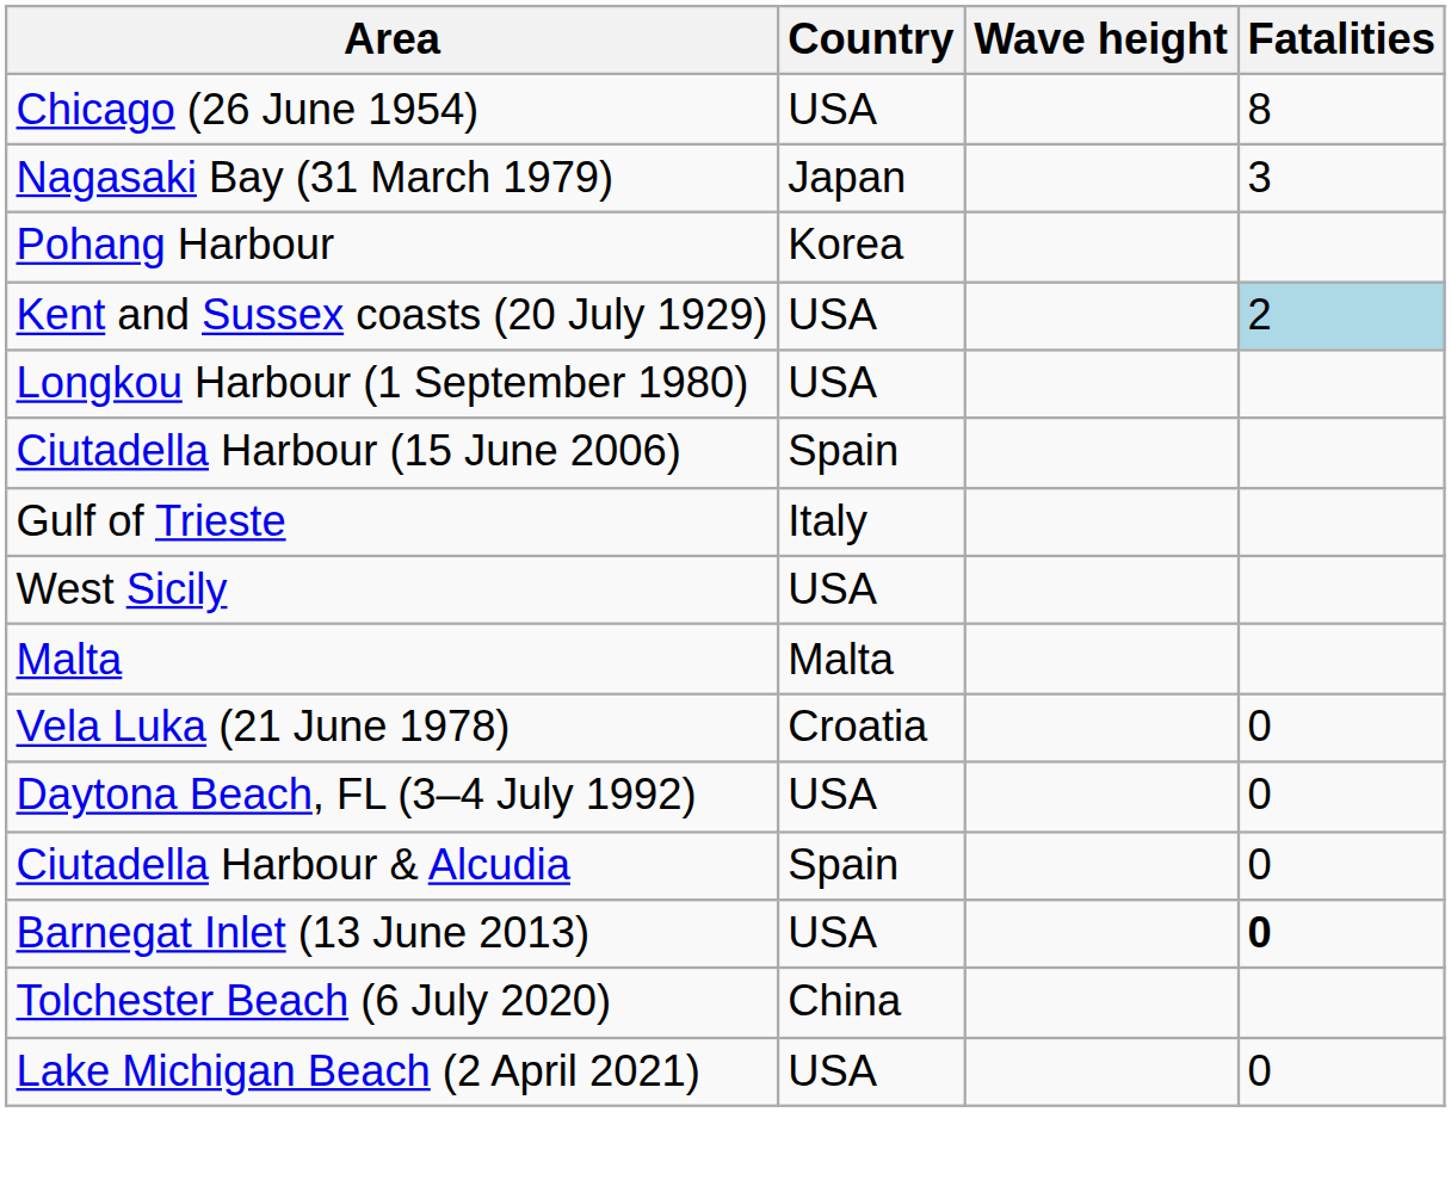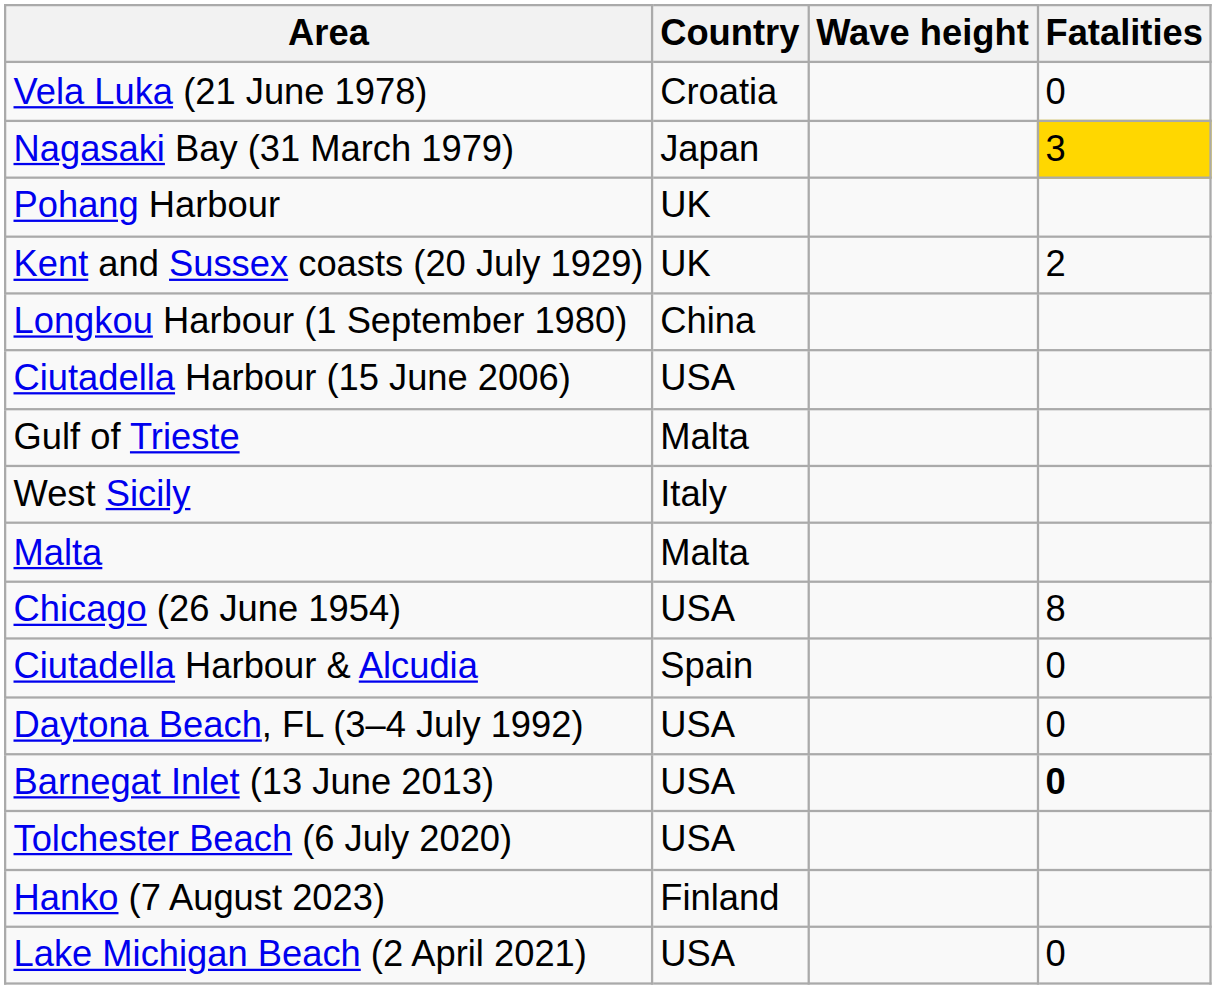rows swapped: Vela Luka (21 June 1978) <-> Chicago (26 June 1954)
Nagasaki Bay (31 March 1979) | Fatalities: no background -> gold background
Pohang Harbour | Country: Korea -> UK
Kent and Sussex coasts (20 July 1929) | Country: USA -> UK
Kent and Sussex coasts (20 July 1929) | Fatalities: lightblue background -> no background
Longkou Harbour (1 September 1980) | Country: USA -> China
Ciutadella Harbour (15 June 2006) | Country: Spain -> USA
Gulf of Trieste | Country: Italy -> Malta
West Sicily | Country: USA -> Italy
rows swapped: Daytona Beach, FL (3–4 July 1992) <-> Ciutadella Harbour & Alcudia
Tolchester Beach (6 July 2020) | Country: China -> USA
+ row: Hanko (7 August 2023) | Finland
